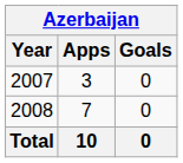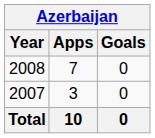rows swapped: 2007 <-> 2008
